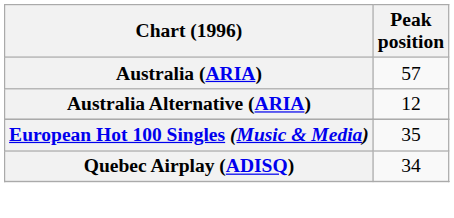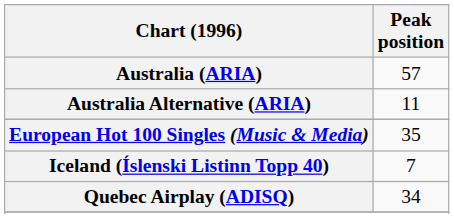Australia Alternative (ARIA) | Peak position: 12 -> 11
+ row: Iceland (Íslenski Listinn Topp 40) | 7
